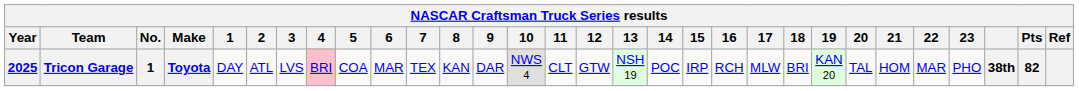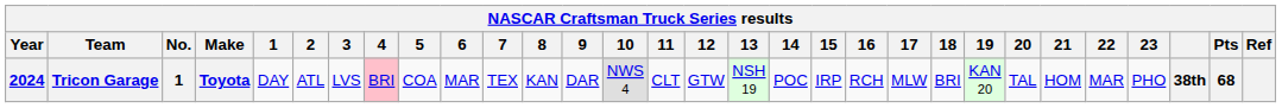Tricon Garage | Year: 2025 -> 2024
Tricon Garage | Pts: 82 -> 68
